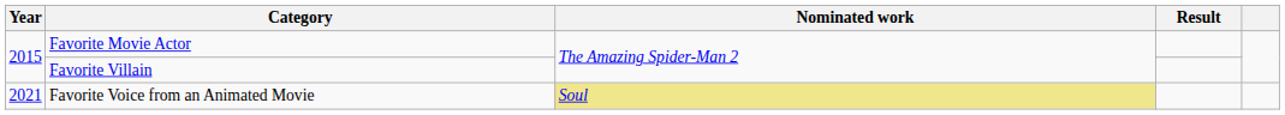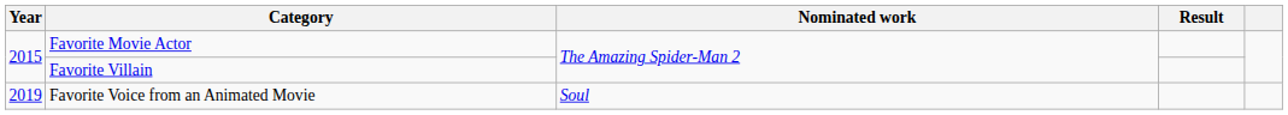Favorite Voice from an Animated Movie | Year: 2021 -> 2019
Favorite Voice from an Animated Movie | Nominated work: khaki background -> no background
